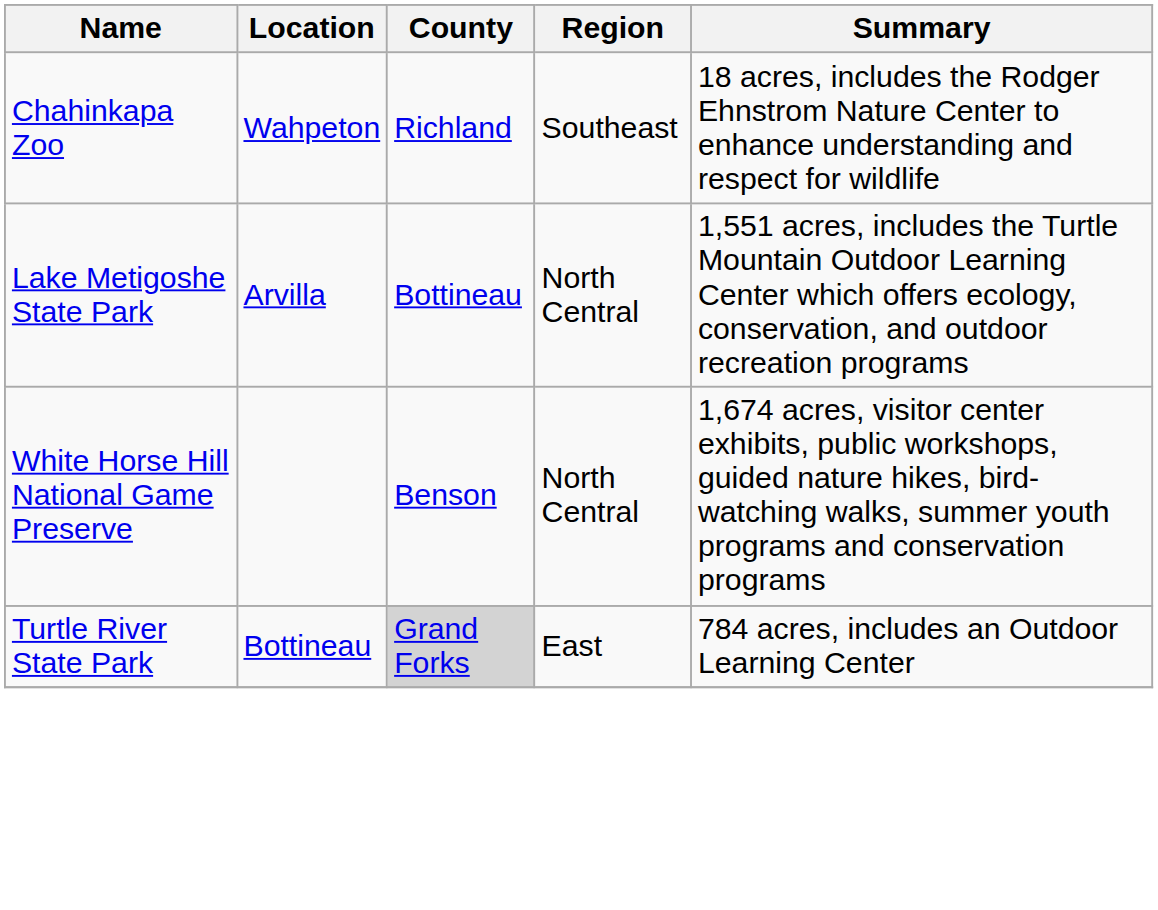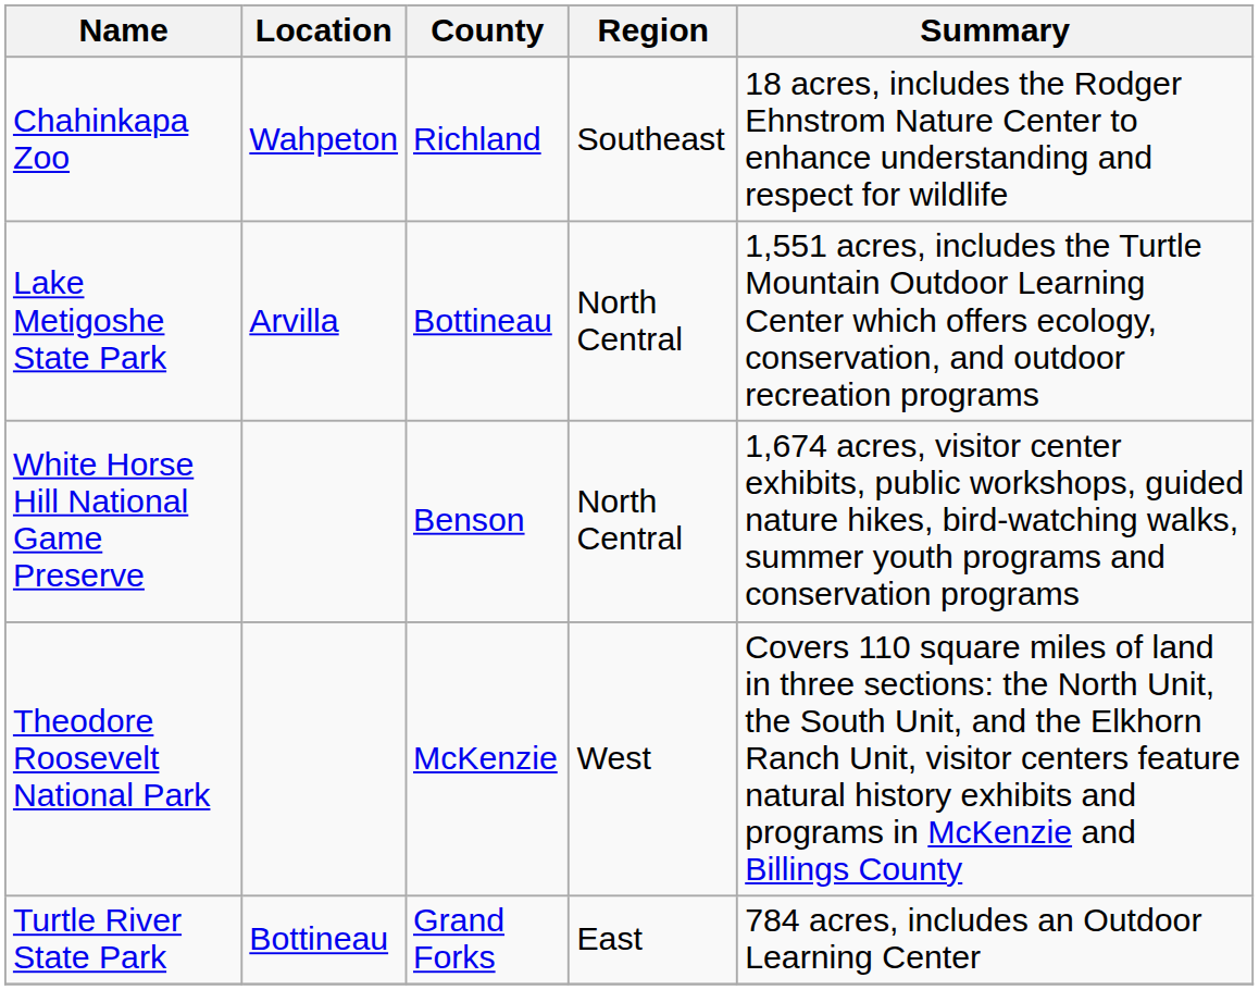+ row: Theodore Roosevelt National Park | McKenzie | West | Covers 110 square miles of land in three sections: the North Unit, the South Unit, and the Elkhorn Ranch Unit, visitor centers feature natural history exhibits and programs in McKenzie and Billings County
Turtle River State Park | County: lightgrey background -> no background
